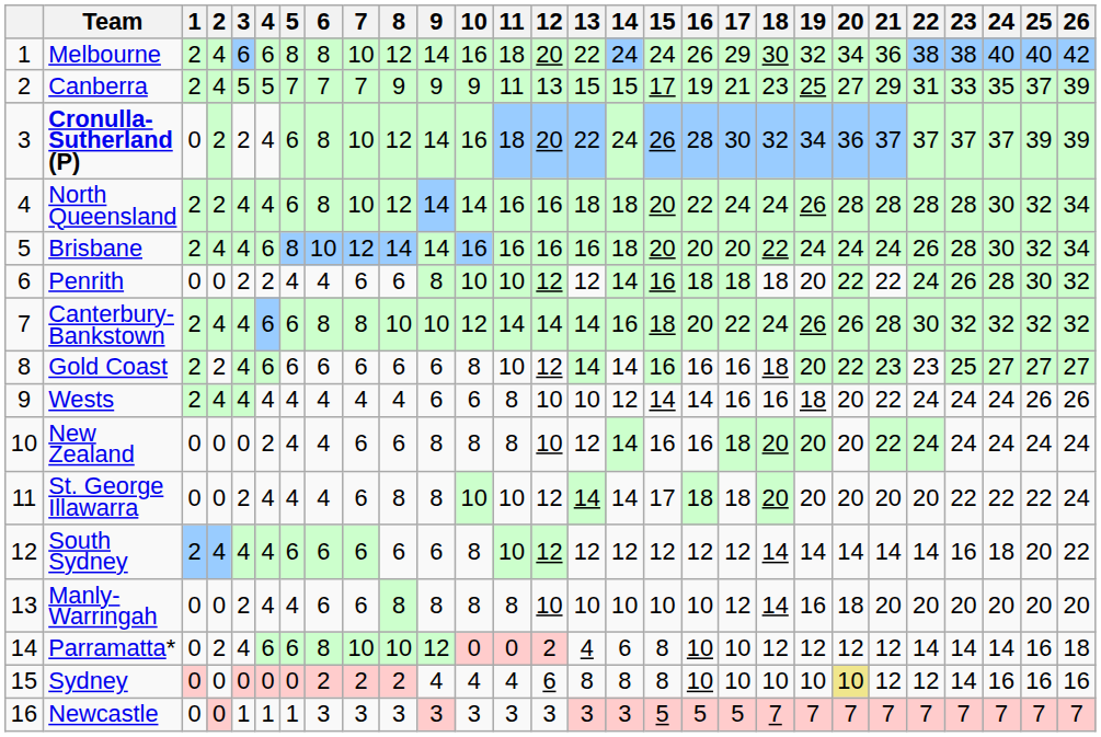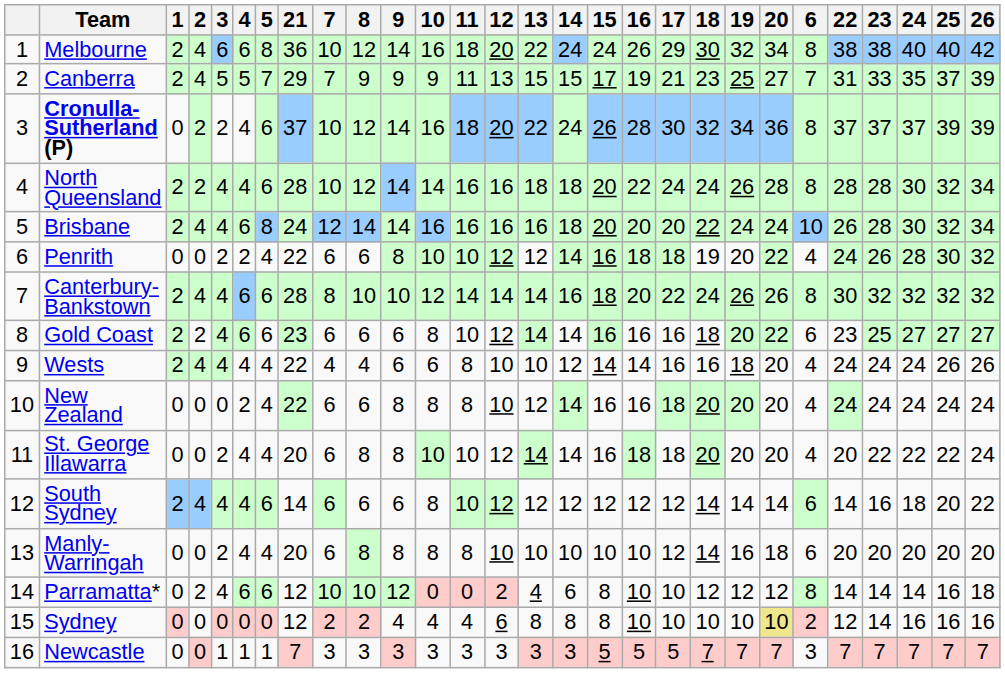columns swapped: 6 <-> 21
Penrith | 18: 18 -> 19
St. George Illawarra | 15: 17 -> 16
